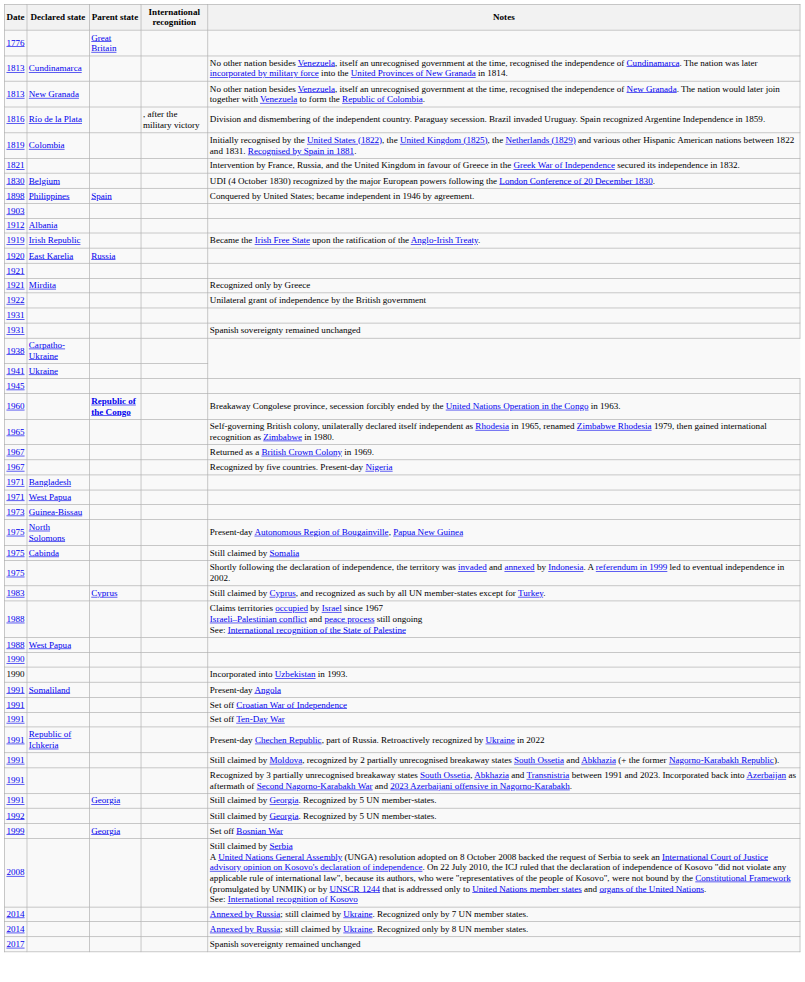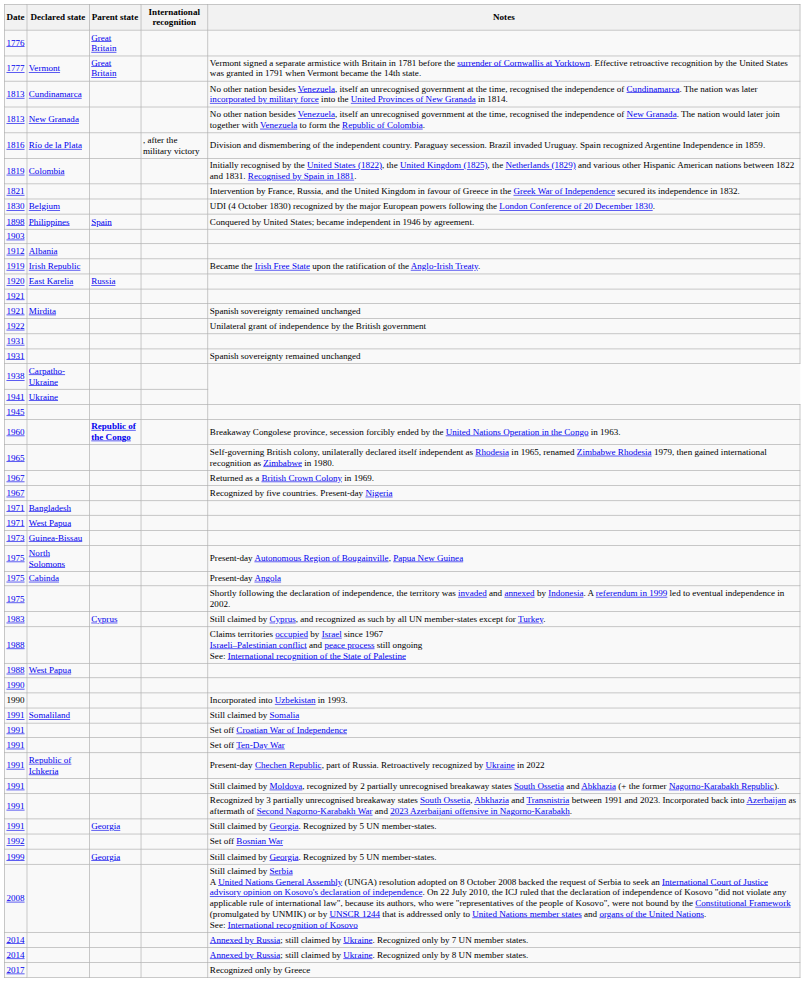+ row: 1777 | Vermont | Great Britain | Vermont signed a separate armistice with Britain in 1781 before the surrender of Cornwallis at Yorktown. Effective retroactive recognition by the United States was granted in 1791 when Vermont became the 14th state.
1921 / Mirdita | Notes: Recognized only by Greece -> Spanish sovereignty remained unchanged
1975 / Cabinda | Notes: Still claimed by Somalia -> Present-day Angola
1991 / Somaliland | Notes: Present-day Angola -> Still claimed by Somalia
1992 | Notes: Still claimed by Georgia. Recognized by 5 UN member-states. -> Set off Bosnian War
1999 | Notes: Set off Bosnian War -> Still claimed by Georgia. Recognized by 5 UN member-states.
2017 | Notes: Spanish sovereignty remained unchanged -> Recognized only by Greece
